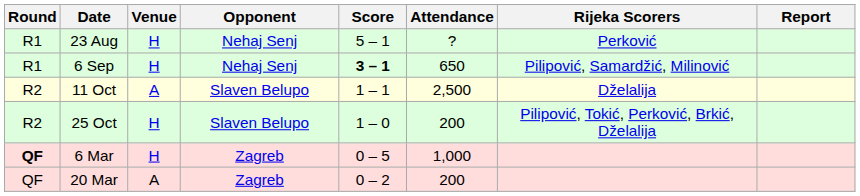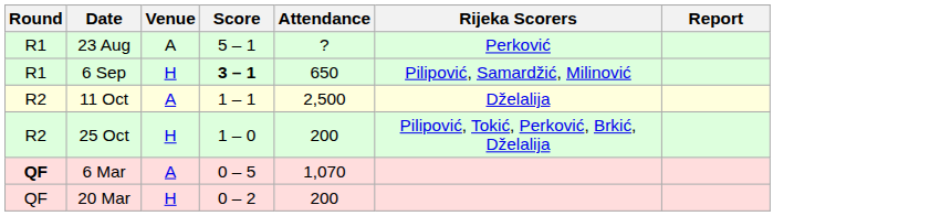- column: Opponent | Nehaj Senj | Nehaj Senj | Slaven Belupo | Slaven Belupo | Zagreb | Zagreb
23 Aug | Venue: H -> A
6 Mar | Venue: H -> A
6 Mar | Attendance: 1,000 -> 1,070
20 Mar | Venue: A -> H
